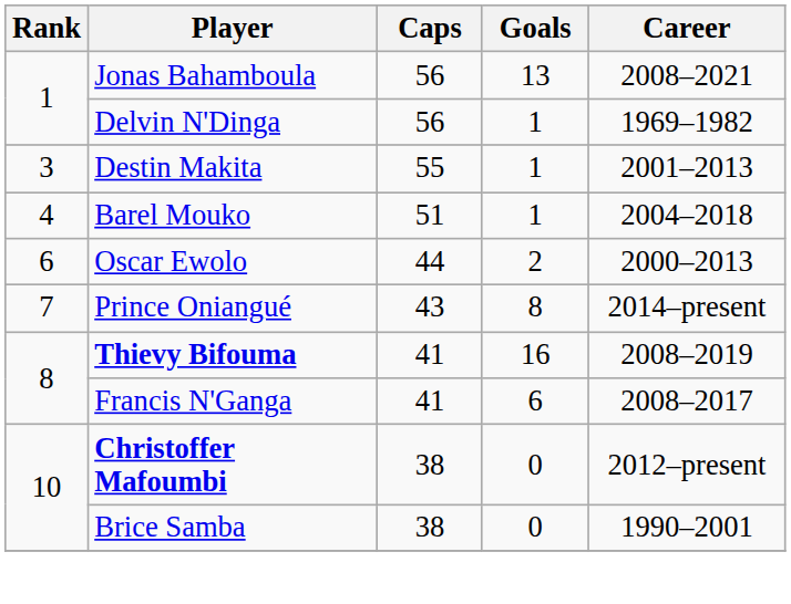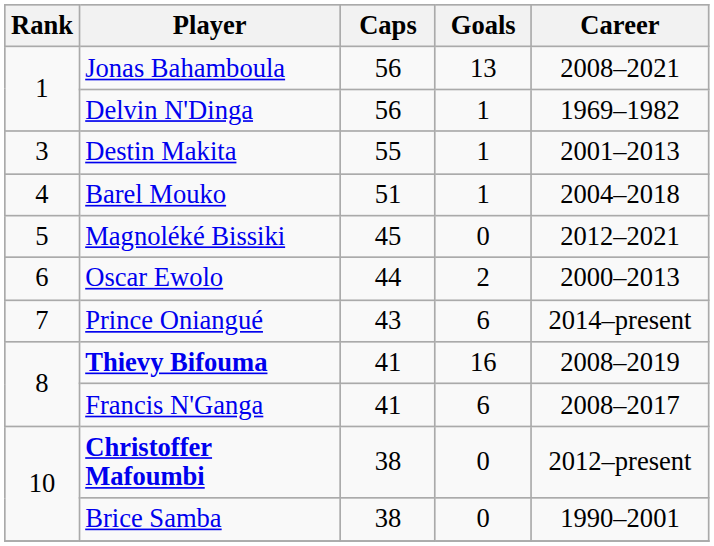+ row: 5 | Magnoléké Bissiki | 45 | 0 | 2012–2021
Prince Oniangué | Goals: 8 -> 6
